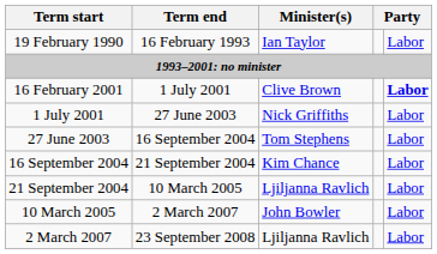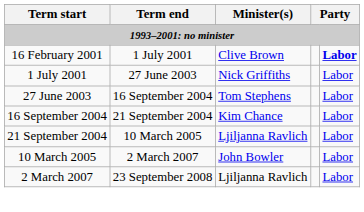- row: 19 February 1990 | 16 February 1993 | Ian Taylor | Labor
